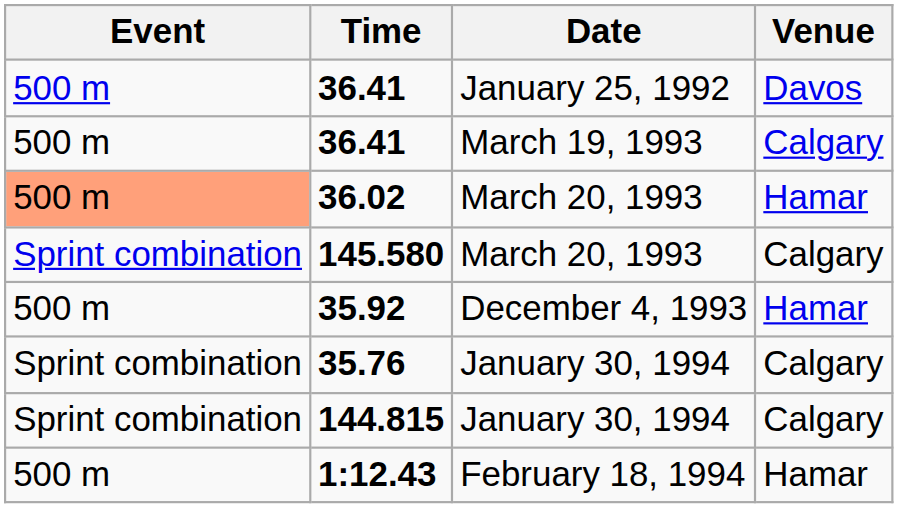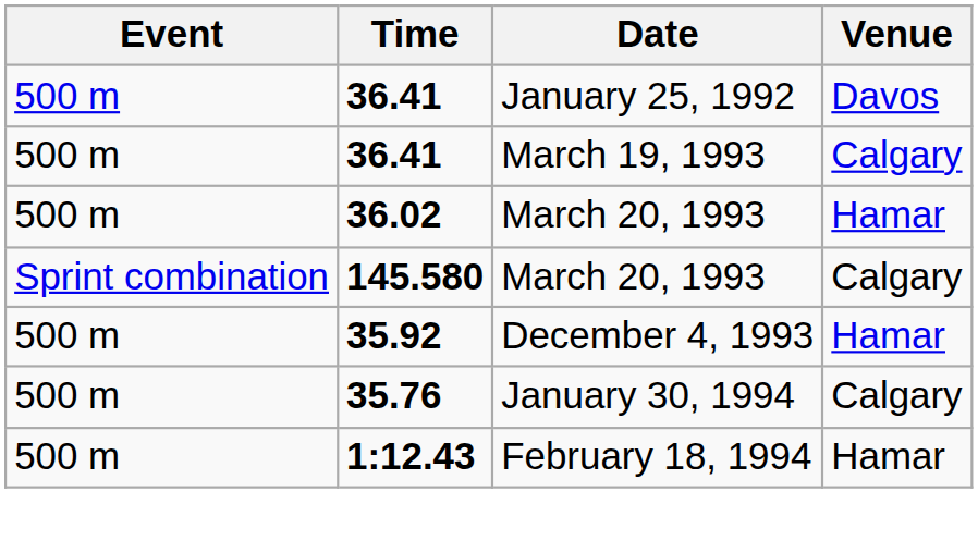36.02 | Event: lightsalmon background -> no background
35.76 | Event: Sprint combination -> 500 m
- row: Sprint combination | 144.815 | January 30, 1994 | Calgary
